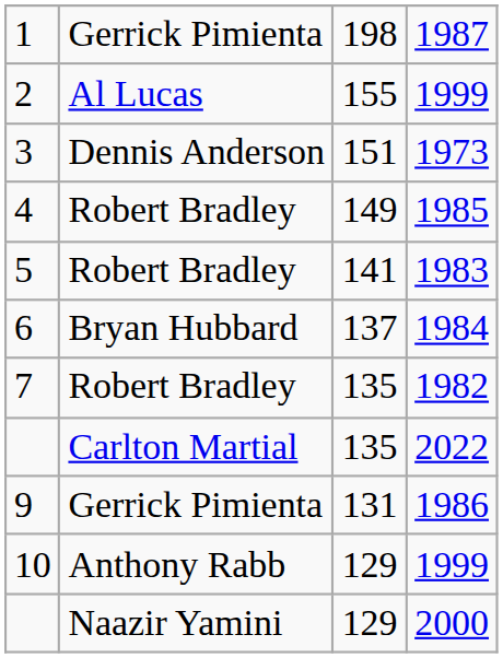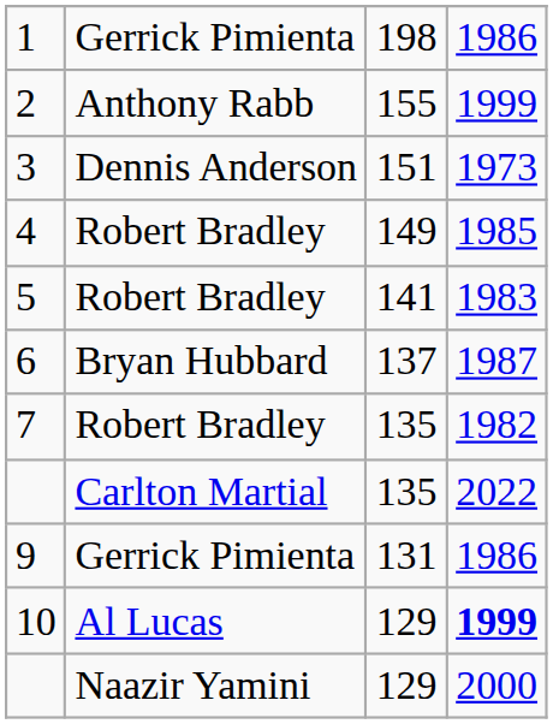1 | column 4: 1987 -> 1986
2 | column 2: Al Lucas -> Anthony Rabb
6 | column 4: 1984 -> 1987
10 | column 2: Anthony Rabb -> Al Lucas
10 | column 4: normal -> bold
